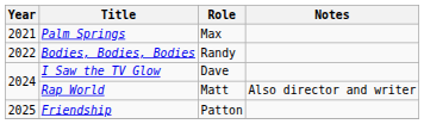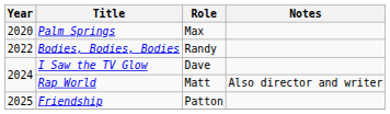Palm Springs | Year: 2021 -> 2020
